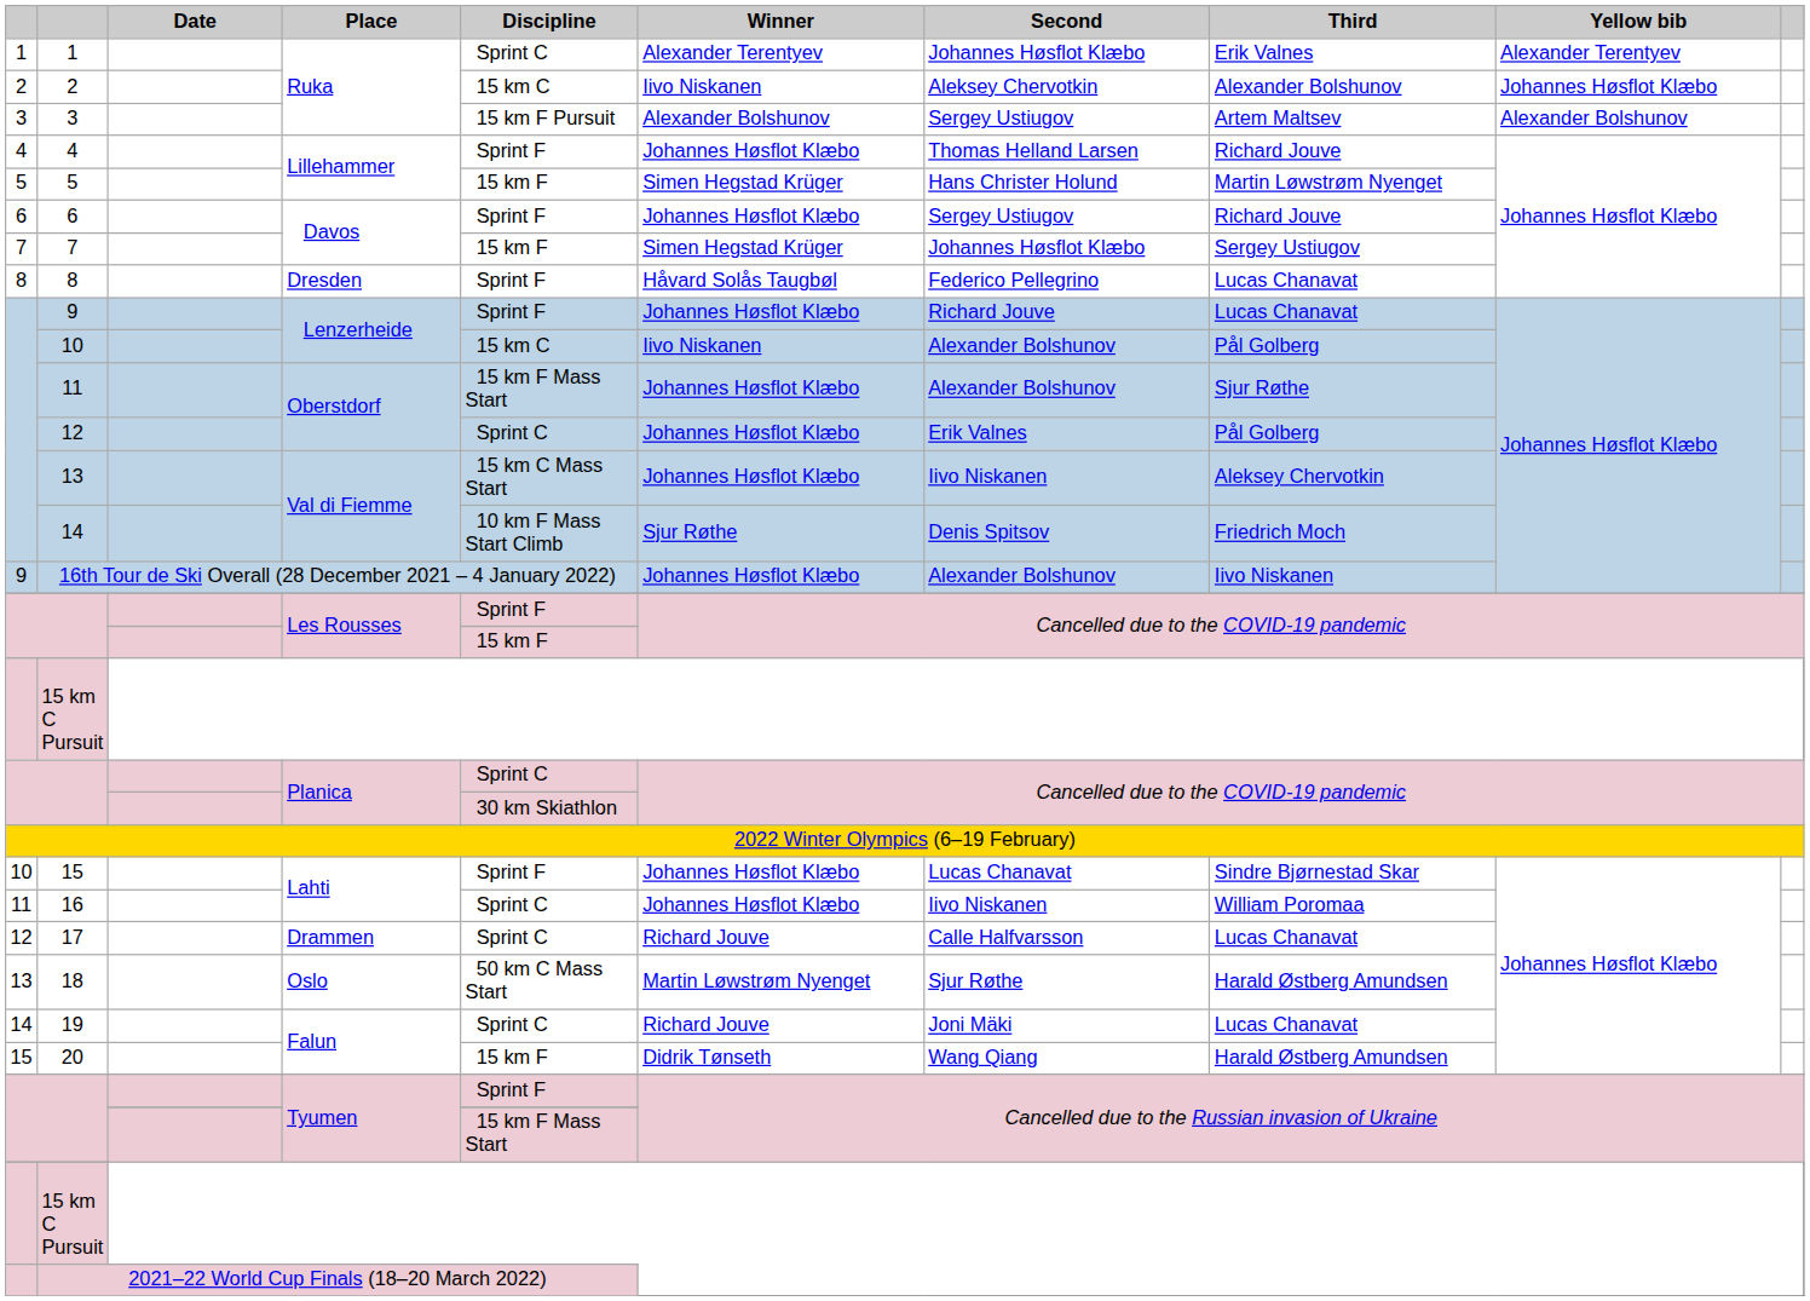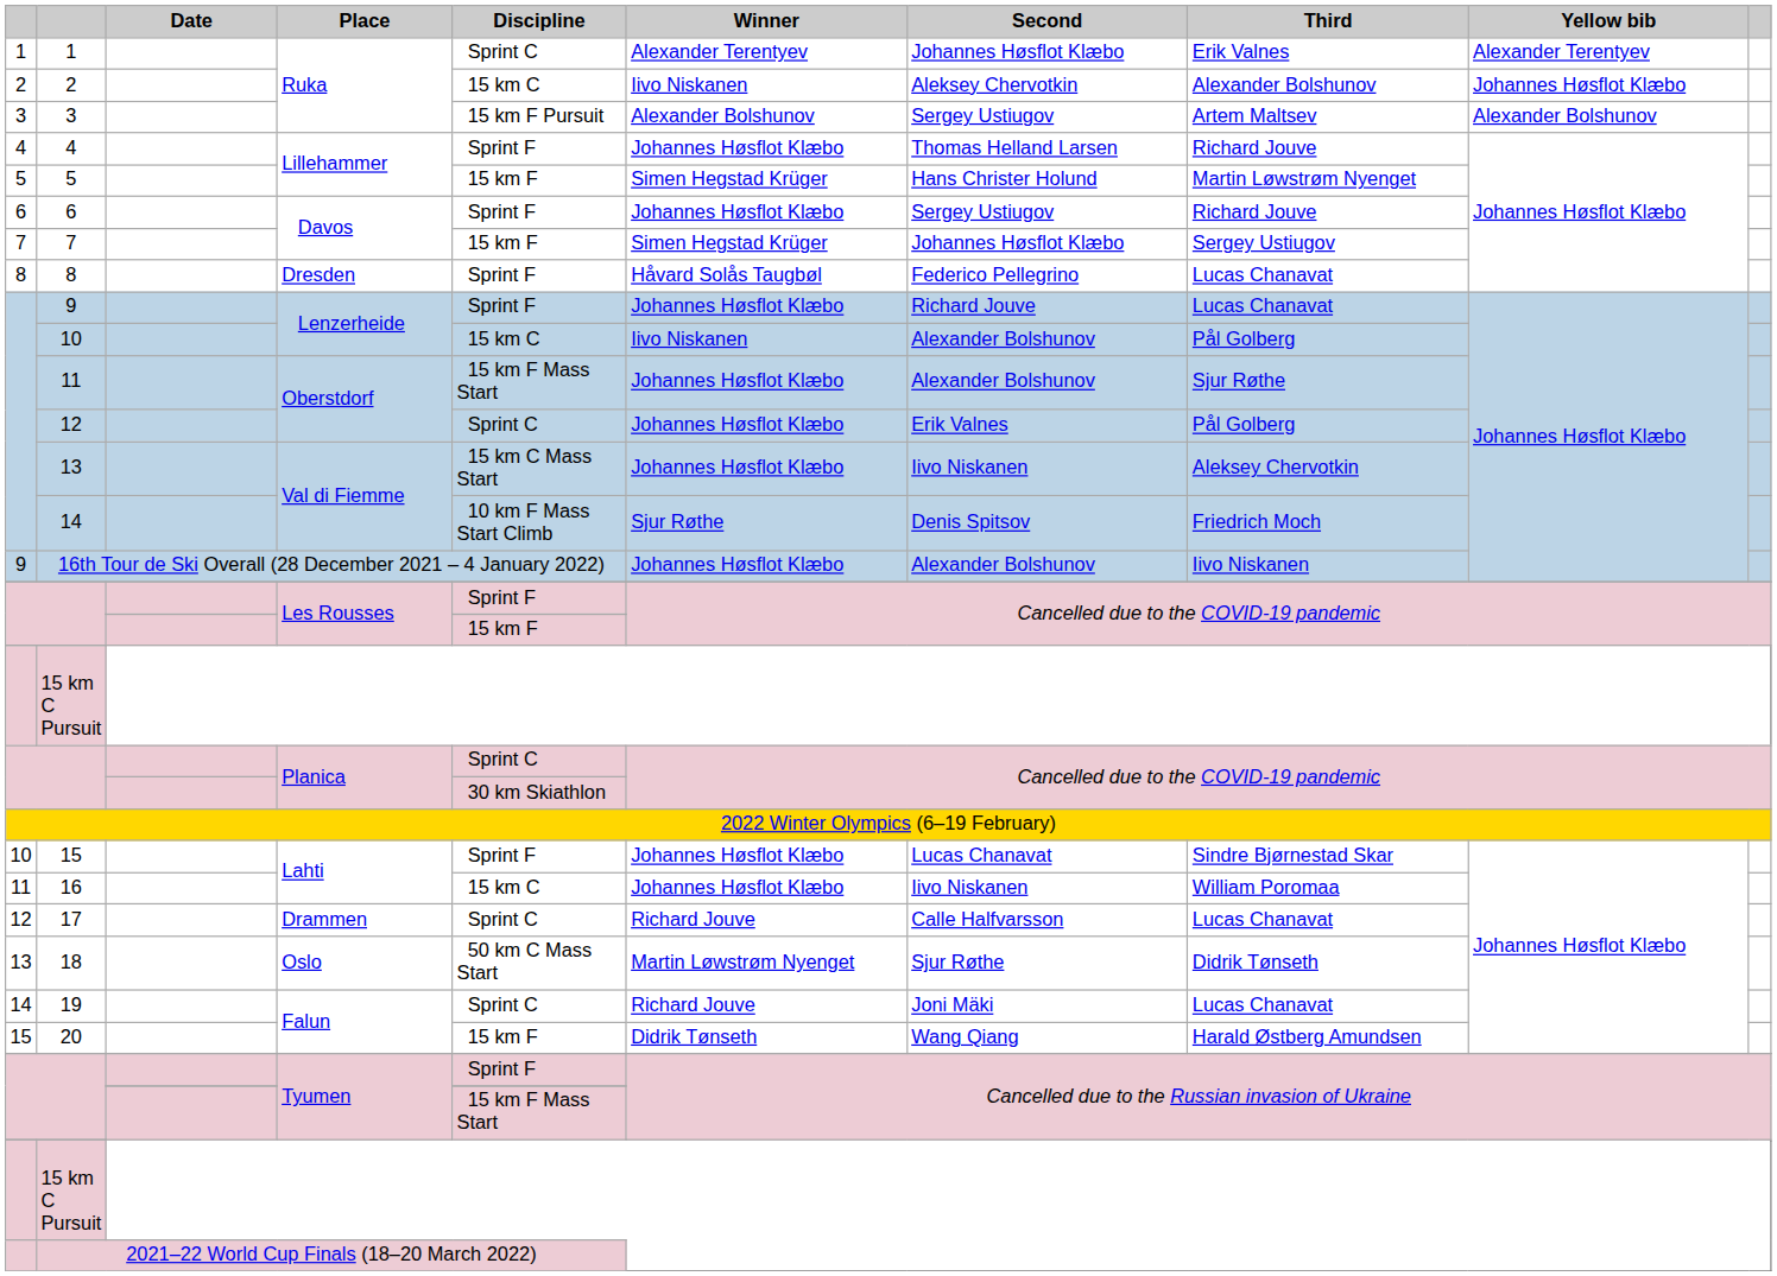16 | Discipline: Sprint C -> 15 km C
18 | Third: Harald Østberg Amundsen -> Didrik Tønseth
